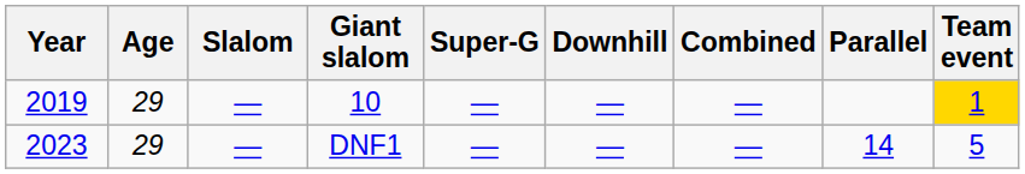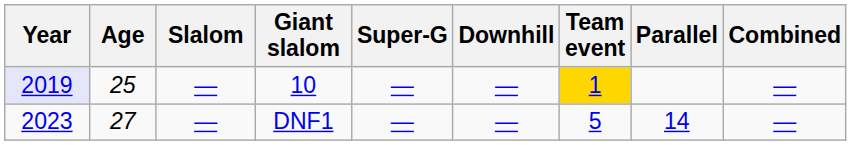columns swapped: Combined <-> Team event
10 | Year: no background -> lavender background
10 | Age: 29 -> 25
DNF1 | Age: 29 -> 27
